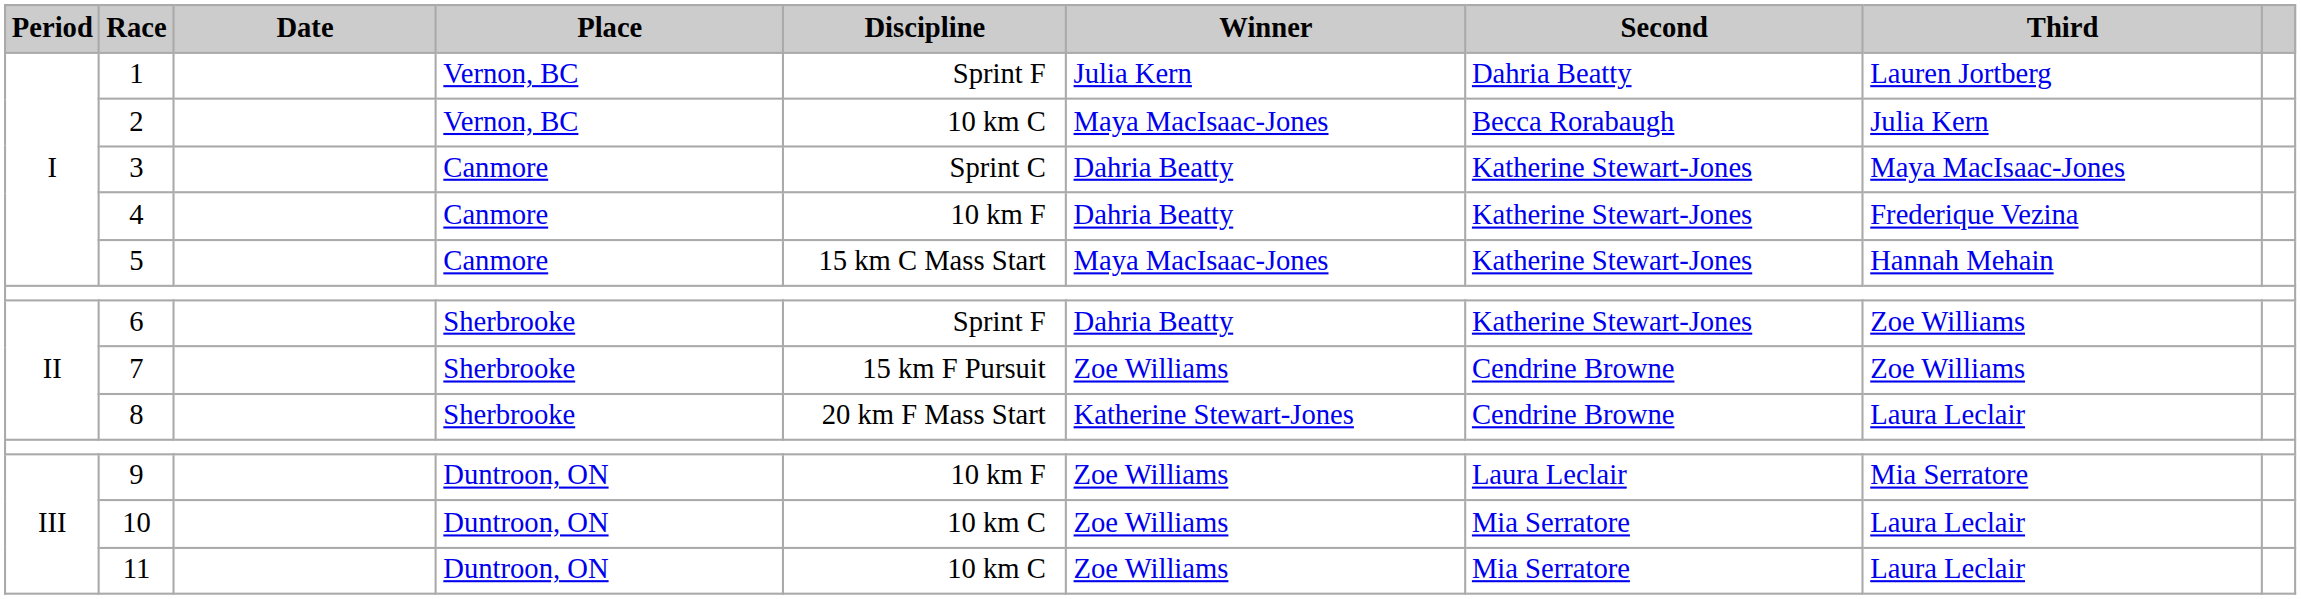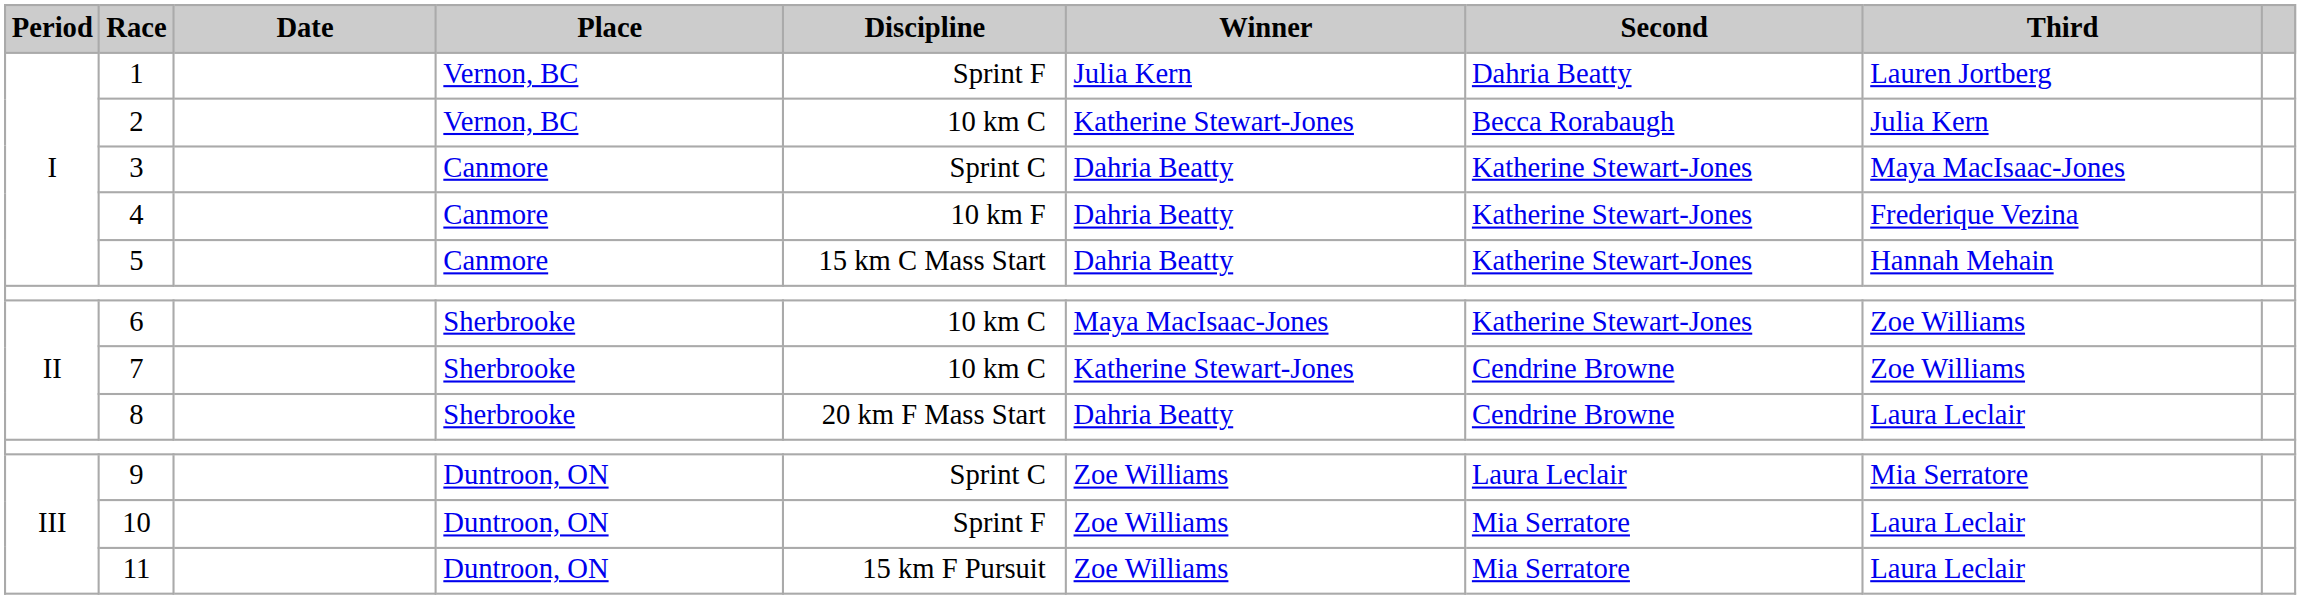2 | Winner: Maya MacIsaac-Jones -> Katherine Stewart-Jones
5 | Winner: Maya MacIsaac-Jones -> Dahria Beatty
6 | Discipline: Sprint F -> 10 km C
6 | Winner: Dahria Beatty -> Maya MacIsaac-Jones
7 | Discipline: 15 km F Pursuit -> 10 km C
7 | Winner: Zoe Williams -> Katherine Stewart-Jones
8 | Winner: Katherine Stewart-Jones -> Dahria Beatty
9 | Discipline: 10 km F -> Sprint C
10 | Discipline: 10 km C -> Sprint F
11 | Discipline: 10 km C -> 15 km F Pursuit
